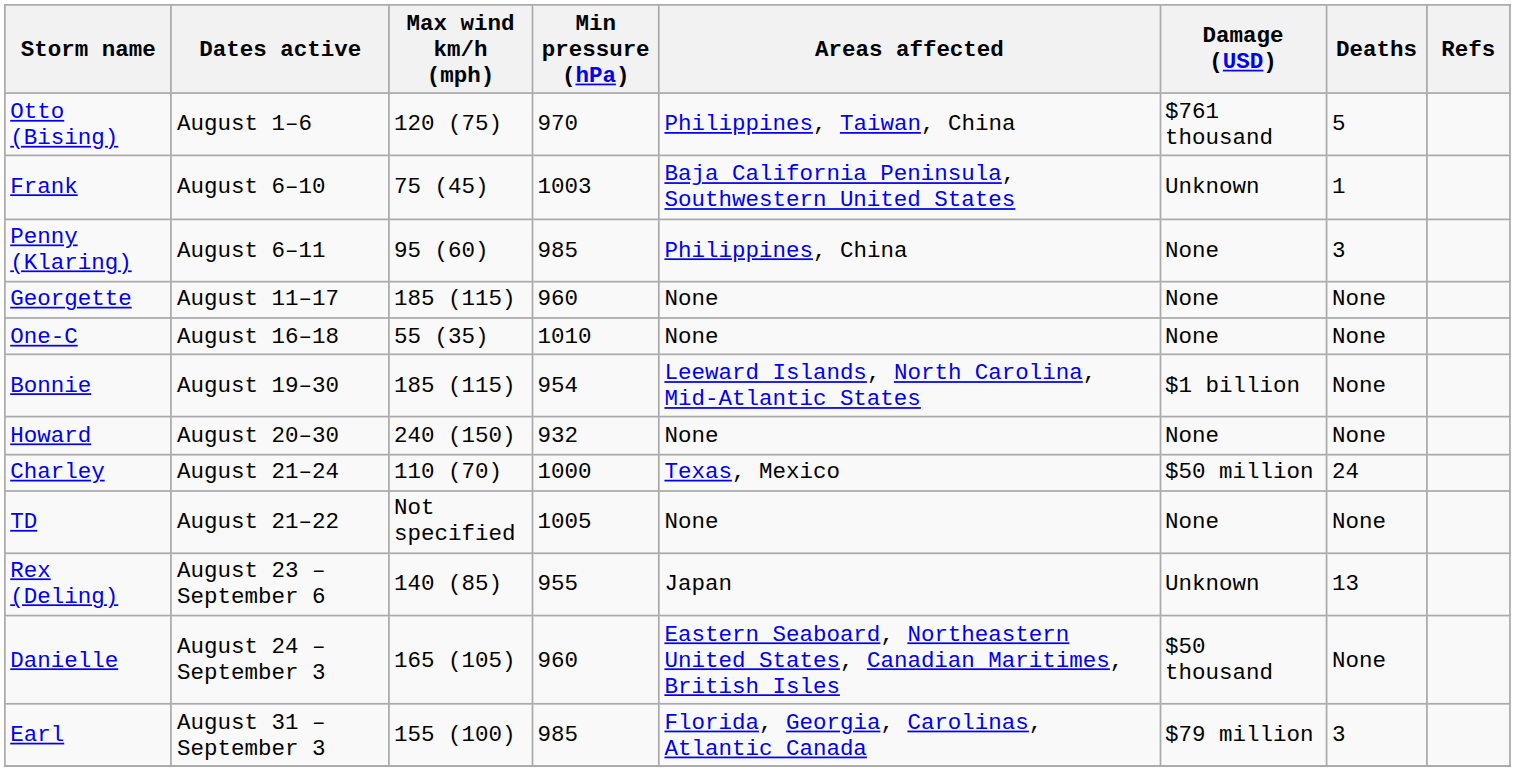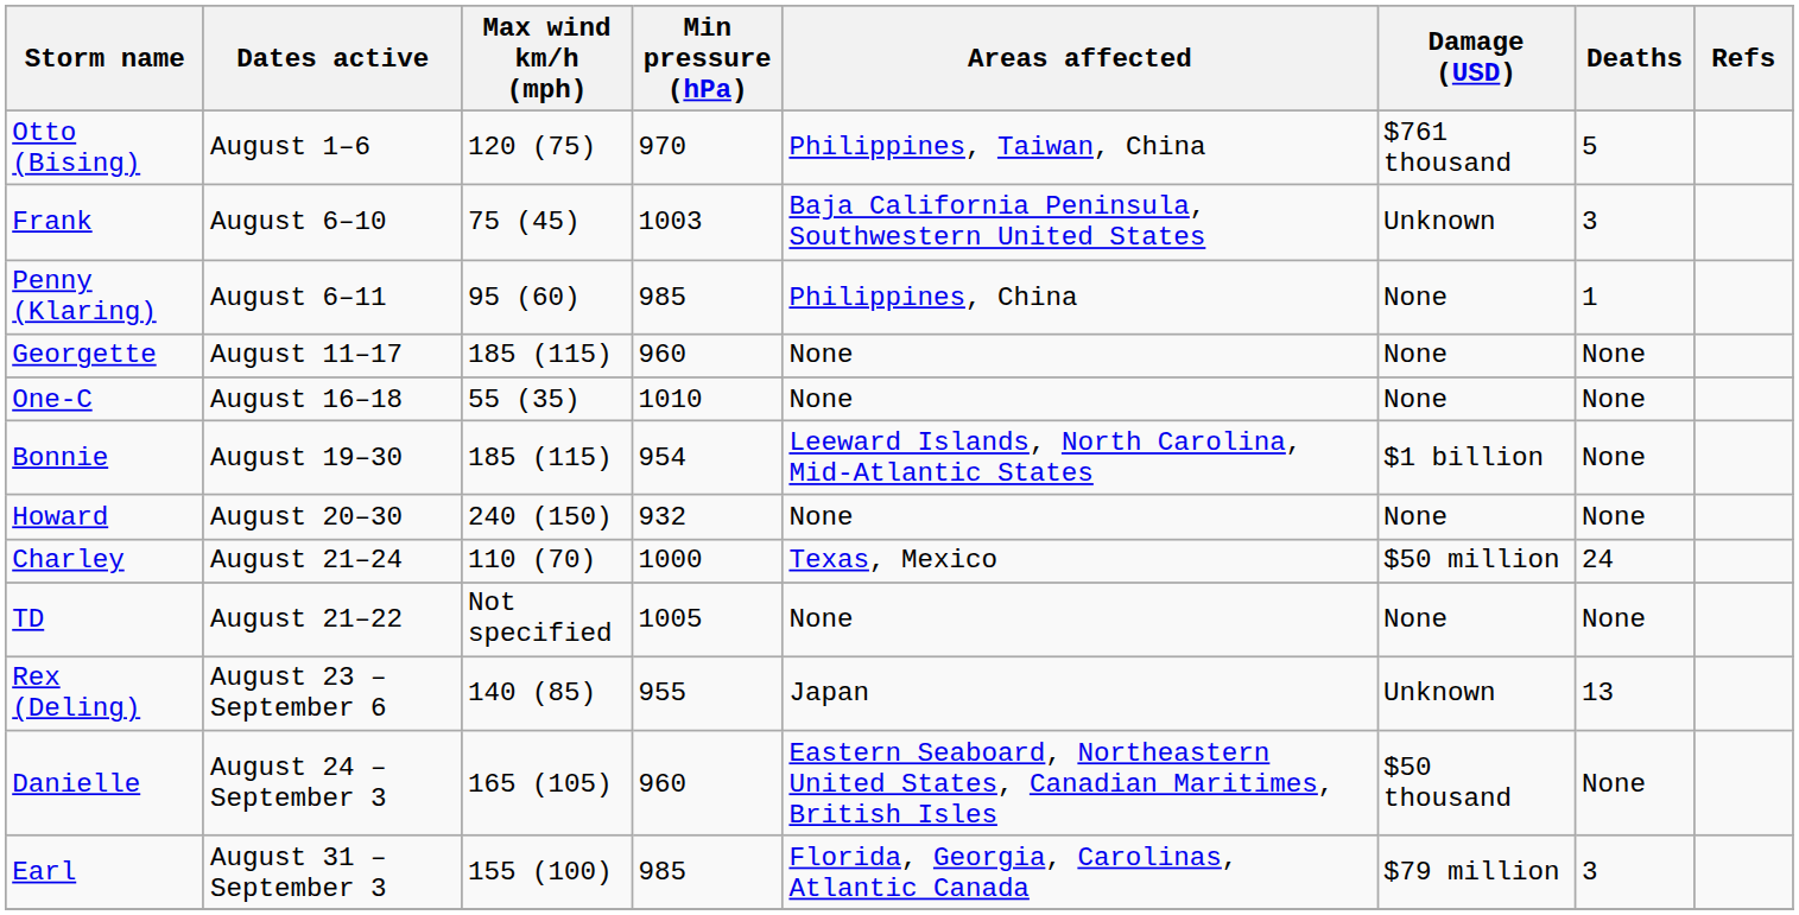Frank | Deaths: 1 -> 3
Penny (Klaring) | Deaths: 3 -> 1
